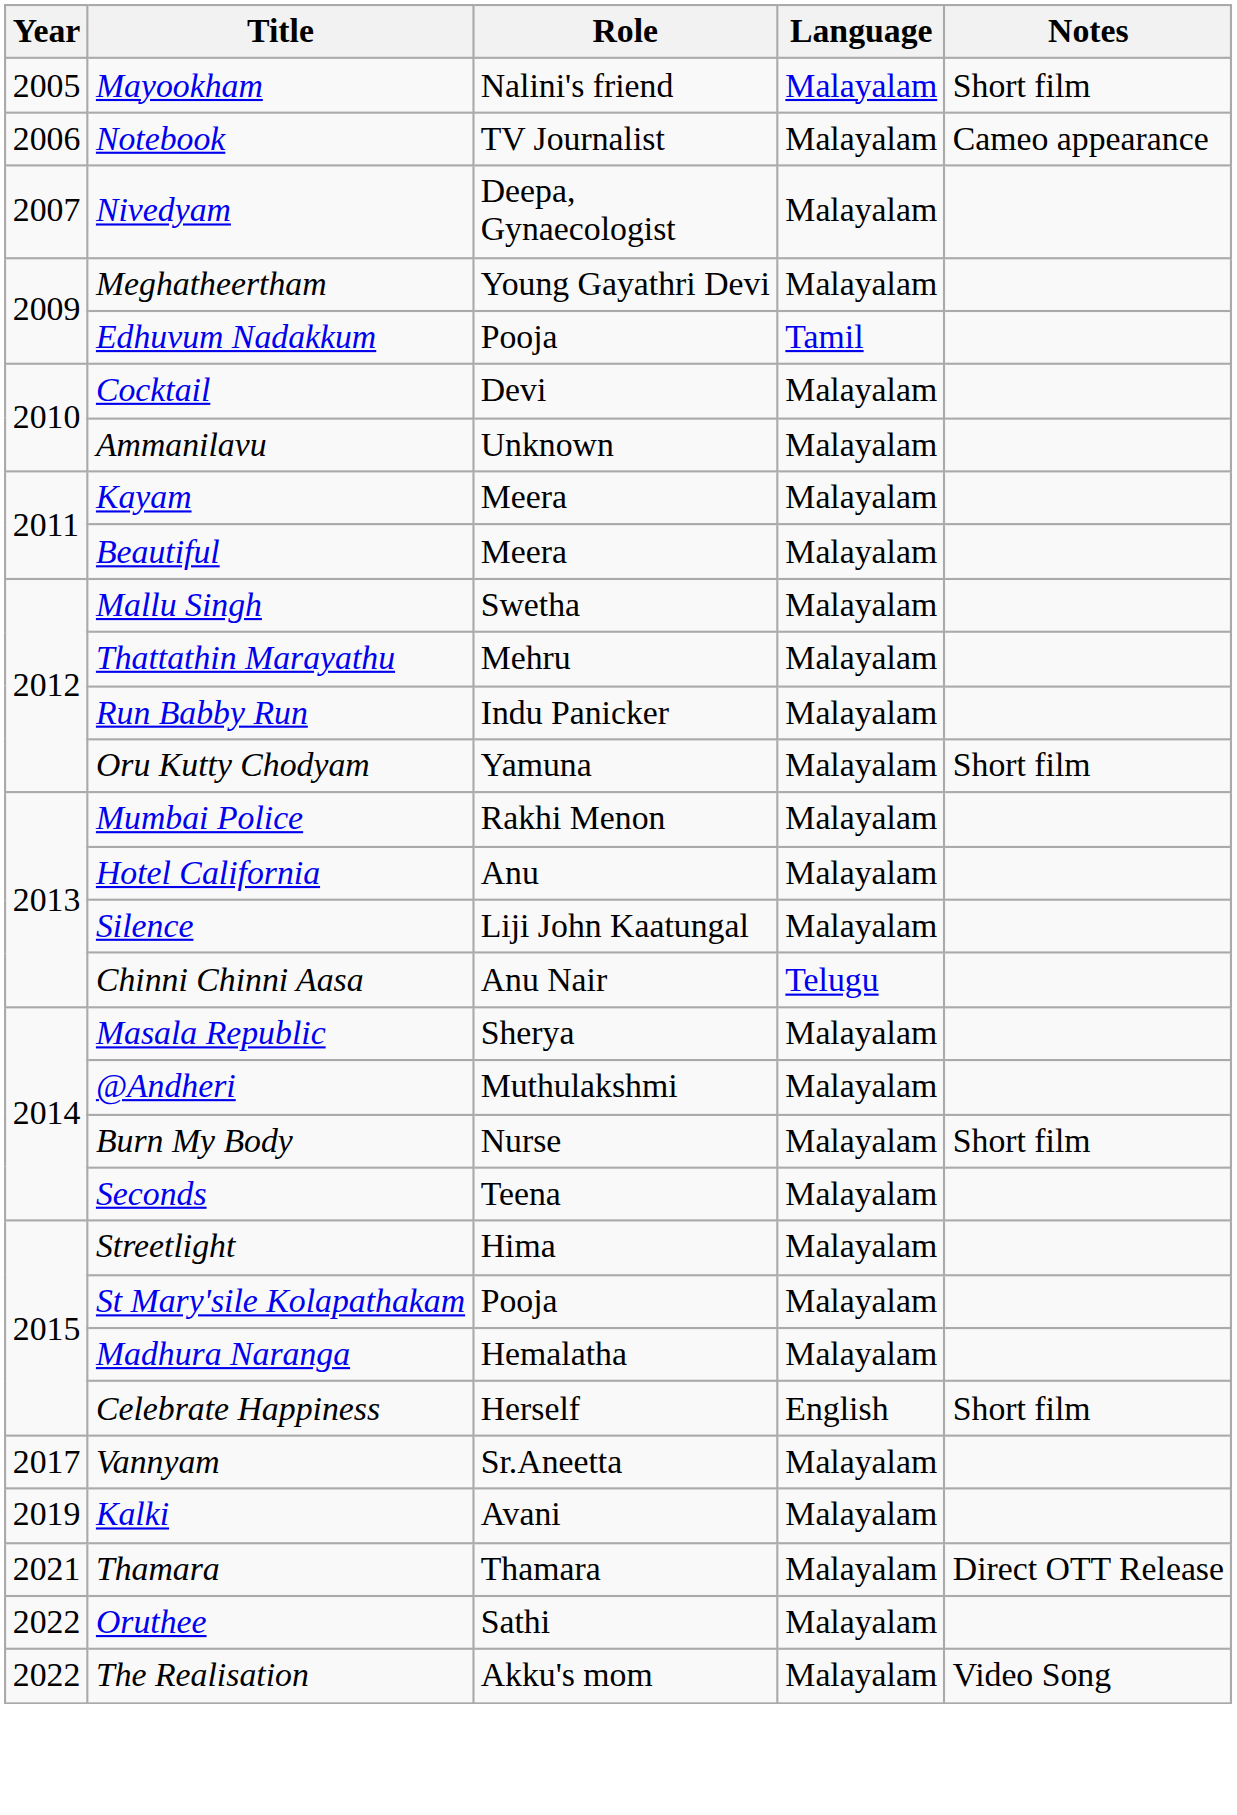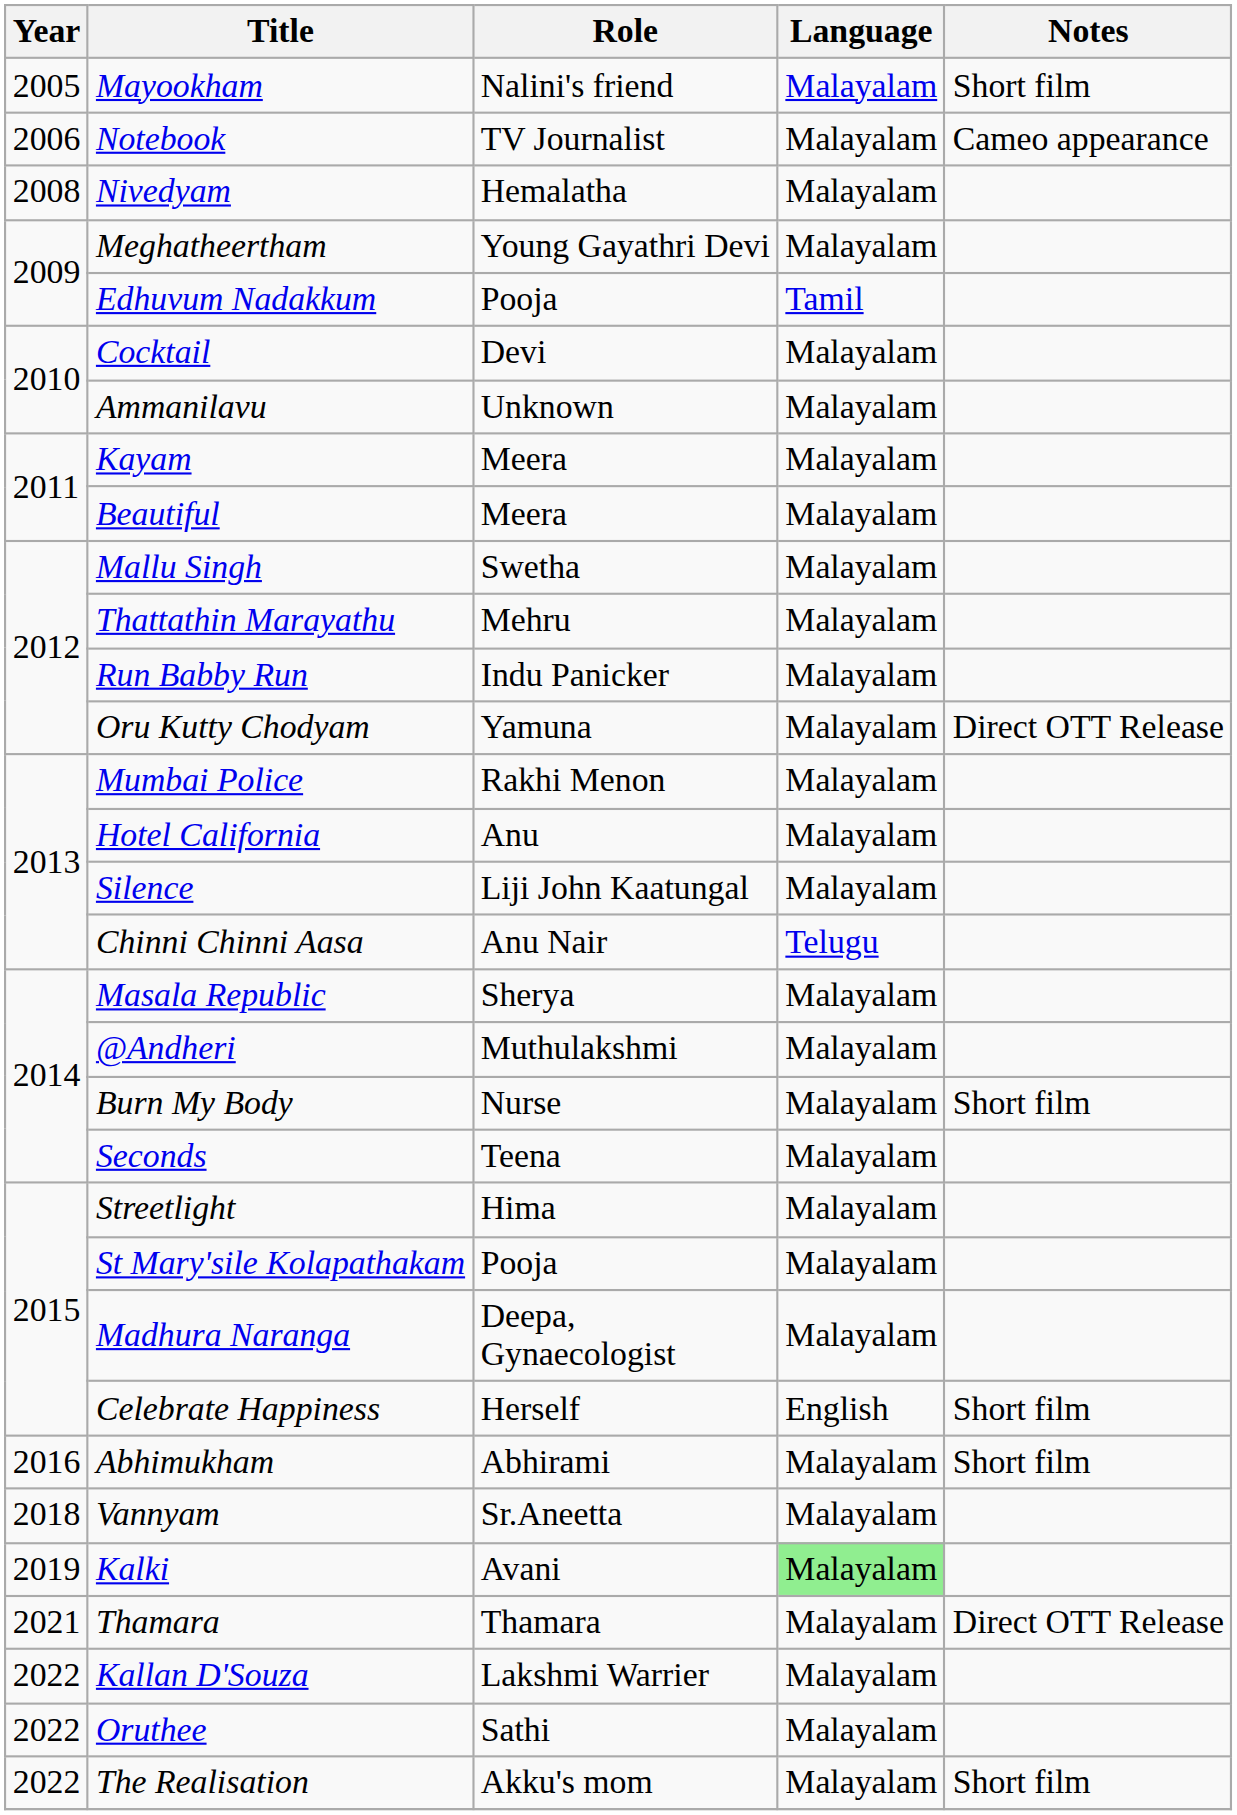Nivedyam | Year: 2007 -> 2008
Nivedyam | Role: Deepa, Gynaecologist -> Hemalatha
Oru Kutty Chodyam | Notes: Short film -> Direct OTT Release
Madhura Naranga | Role: Hemalatha -> Deepa, Gynaecologist
+ row: 2016 | Abhimukham | Abhirami | Malayalam | Short film
Vannyam | Year: 2017 -> 2018
Kalki | Language: no background -> lightgreen background
+ row: 2022 | Kallan D'Souza | Lakshmi Warrier | Malayalam
The Realisation | Notes: Video Song -> Short film
